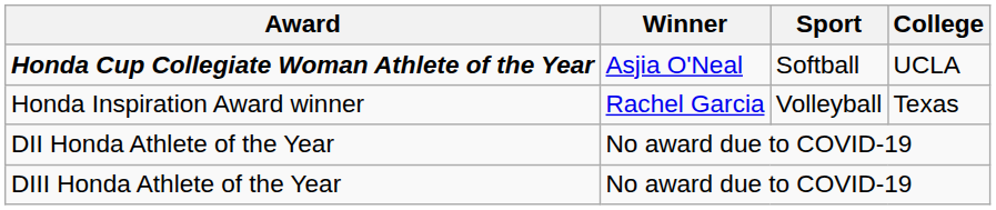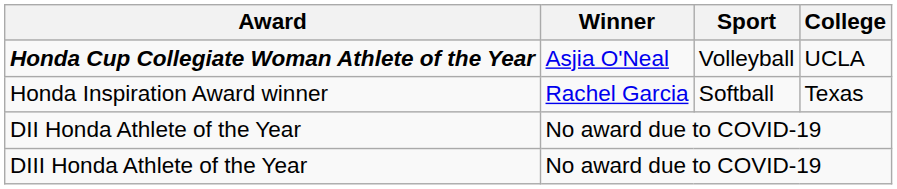Honda Cup Collegiate Woman Athlete of the Year | Sport: Softball -> Volleyball
Honda Inspiration Award winner | Sport: Volleyball -> Softball
